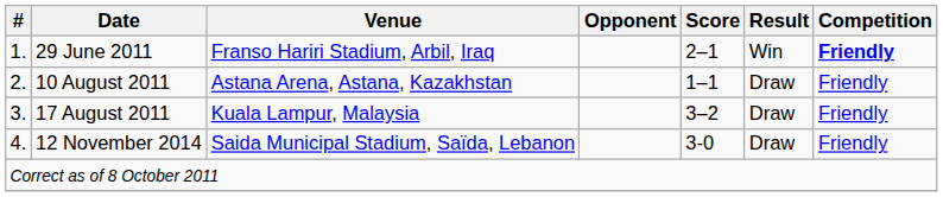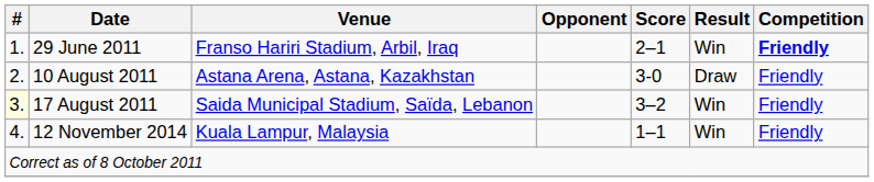10 August 2011 | Score: 1–1 -> 3-0
17 August 2011 | #: no background -> lightyellow background
17 August 2011 | Venue: Kuala Lampur, Malaysia -> Saida Municipal Stadium, Saïda, Lebanon
17 August 2011 | Result: Draw -> Win
12 November 2014 | Venue: Saida Municipal Stadium, Saïda, Lebanon -> Kuala Lampur, Malaysia
12 November 2014 | Score: 3-0 -> 1–1
12 November 2014 | Result: Draw -> Win
